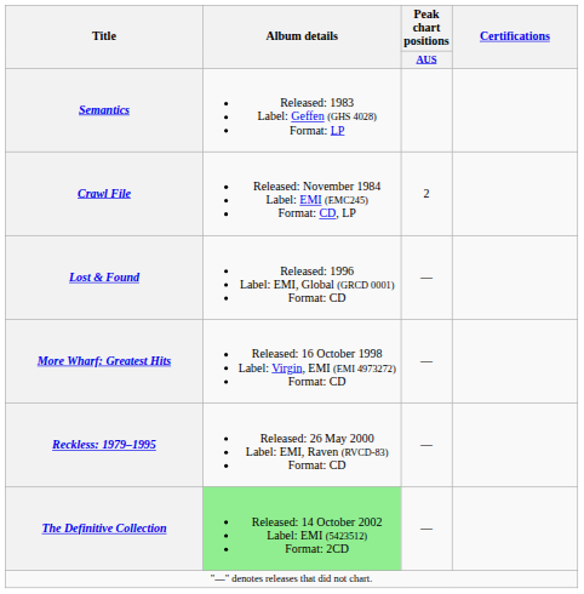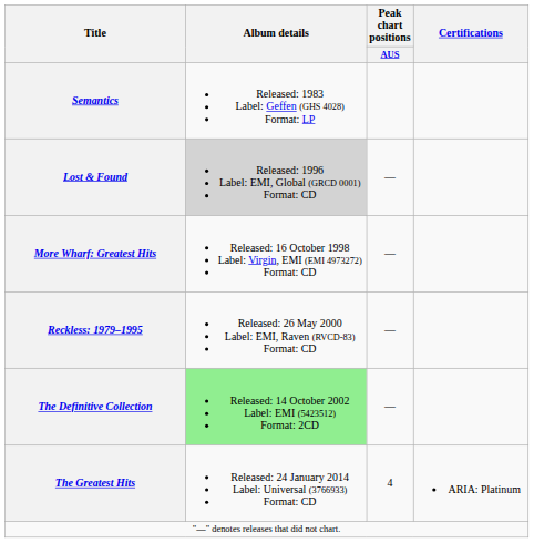- row: Crawl File | Released: November 1984 Label: EMI (EMC245) Format: CD, LP | 2
Lost & Found | Album details: no background -> lightgrey background
+ row: The Greatest Hits | Released: 24 January 2014 Label: Universal (3766933) Format: CD | 4 | ARIA: Platinum
